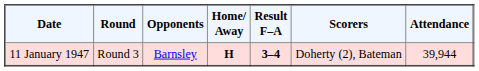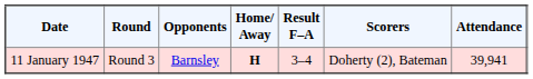11 January 1947 | Result F–A: bold -> normal
11 January 1947 | Attendance: 39,944 -> 39,941
